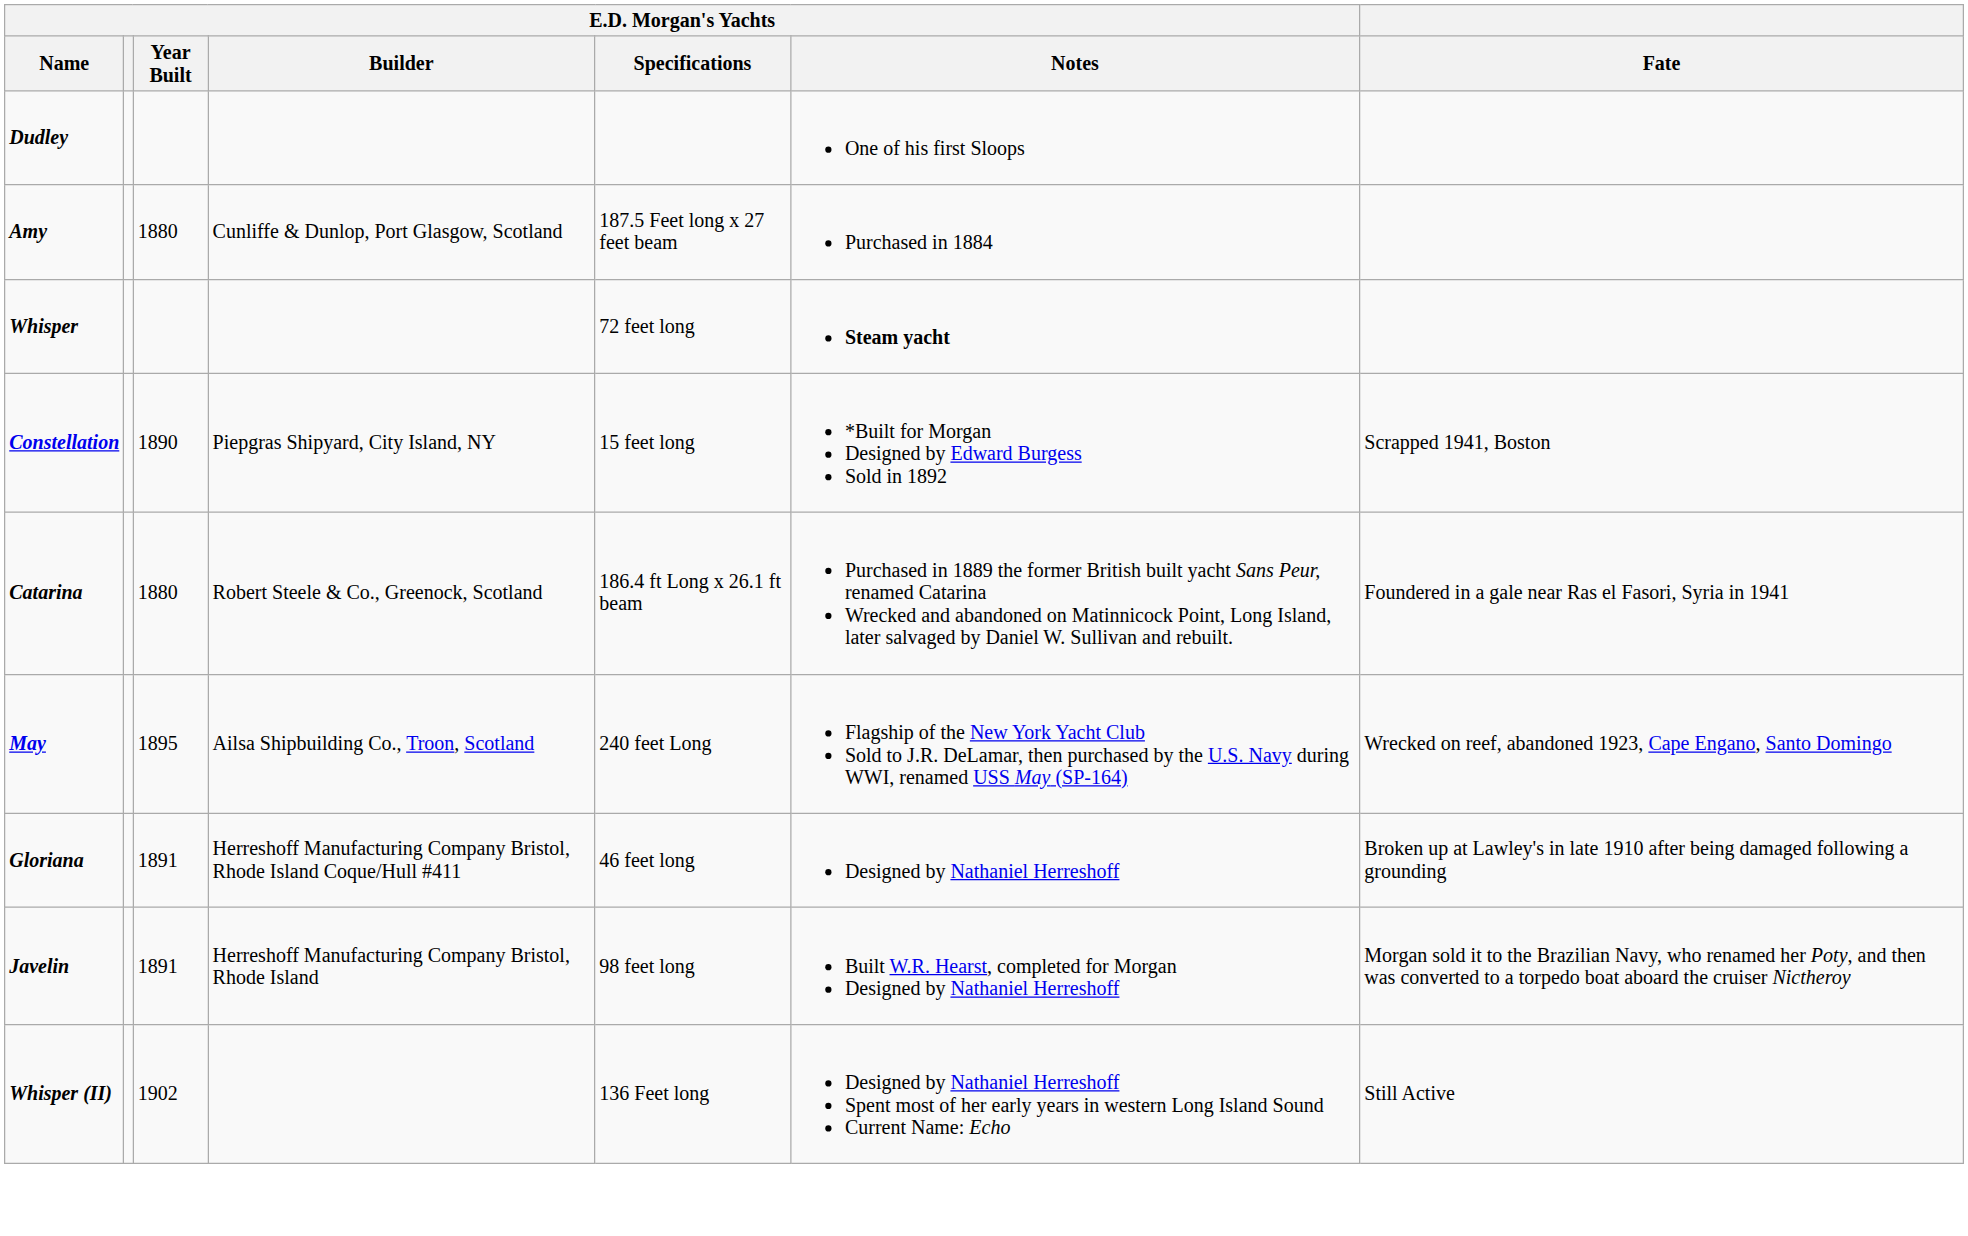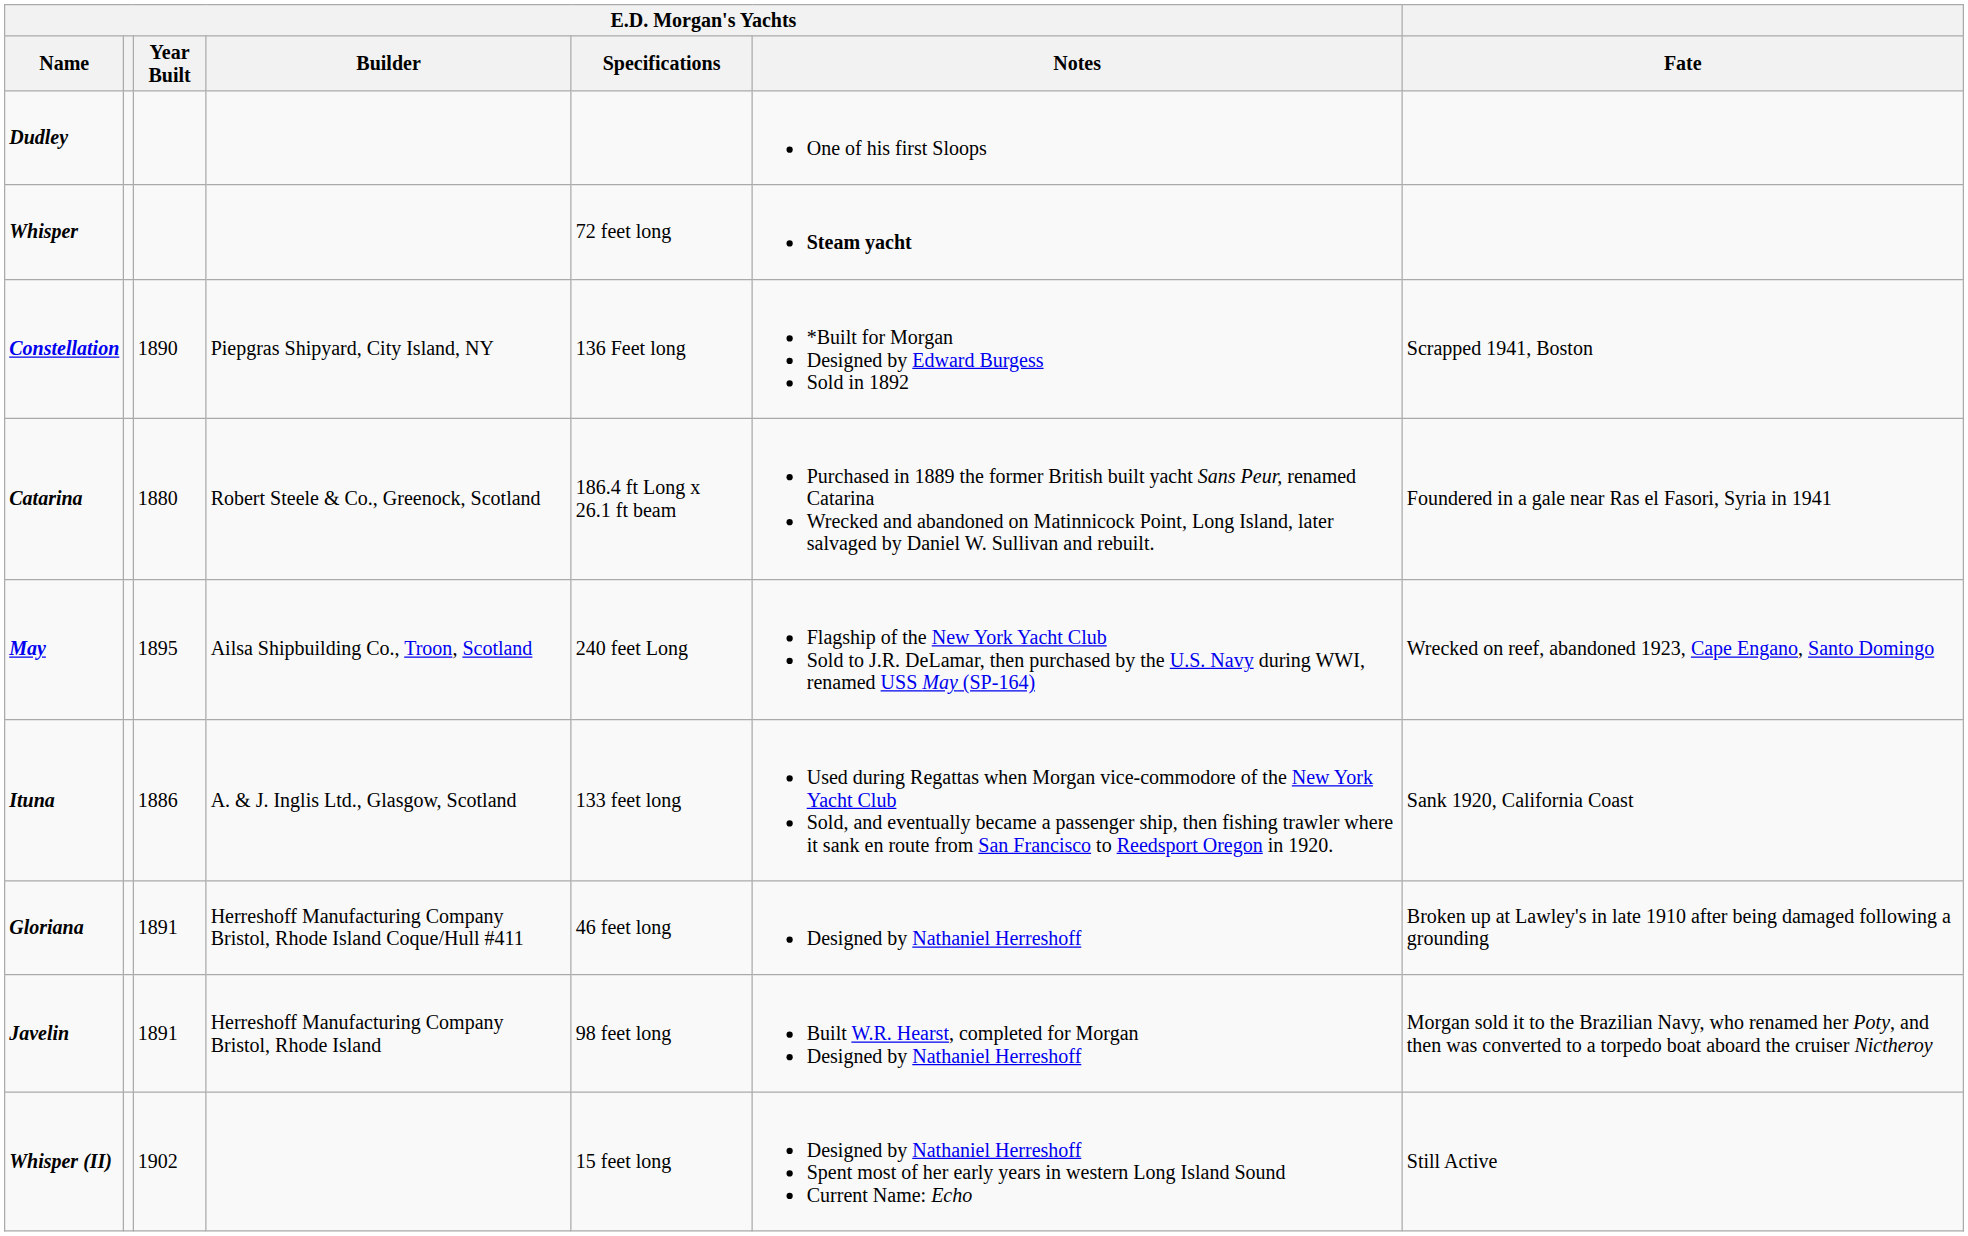- row: Amy | 1880 | Cunliffe & Dunlop, Port Glasgow, Scotland | 187.5 Feet long x 27 feet beam | Purchased in 1884
Constellation | E.D. Morgan's Yachts / Specifications: 15 feet long -> 136 Feet long
+ row: Ituna | 1886 | A. & J. Inglis Ltd., Glasgow, Scotland | 133 feet long | Used during Regattas when Morgan vice-commodore of the New York Yacht Club Sold, and eventually became a passenger ship, then fishing trawler where it sank en route from San Francisco to Reedsport Oregon in 1920. | Sank 1920, California Coast
Whisper (II) | E.D. Morgan's Yachts / Specifications: 136 Feet long -> 15 feet long
